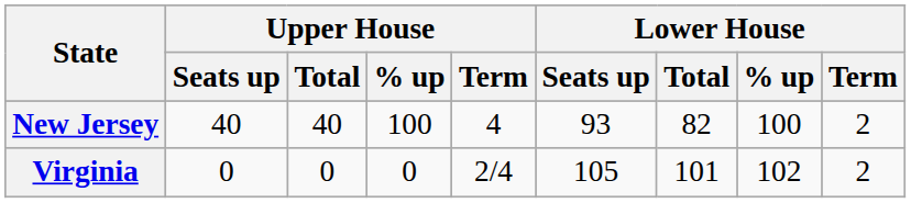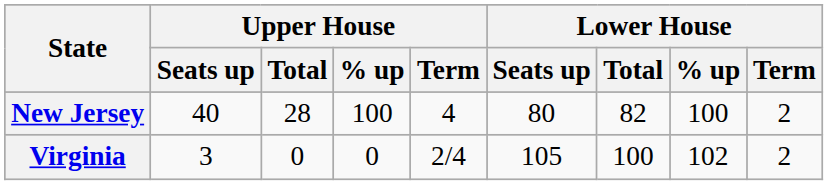New Jersey | Upper House / Total: 40 -> 28
New Jersey | Lower House / Seats up: 93 -> 80
Virginia | Upper House / Seats up: 0 -> 3
Virginia | Lower House / Total: 101 -> 100
